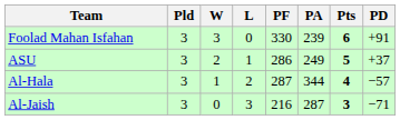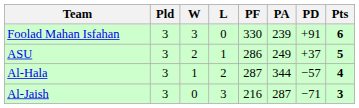columns swapped: PD <-> Pts
